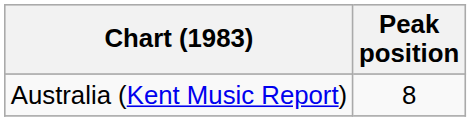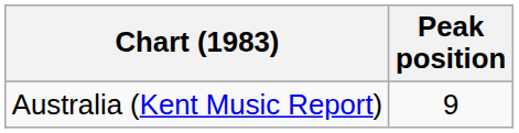Australia (Kent Music Report) | Peak position: 8 -> 9
